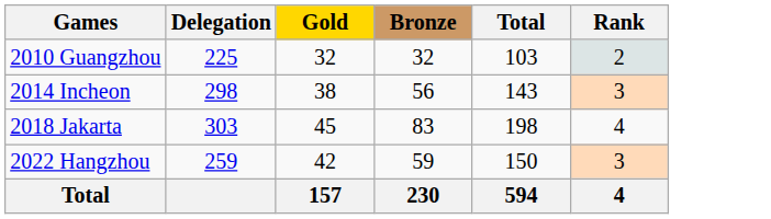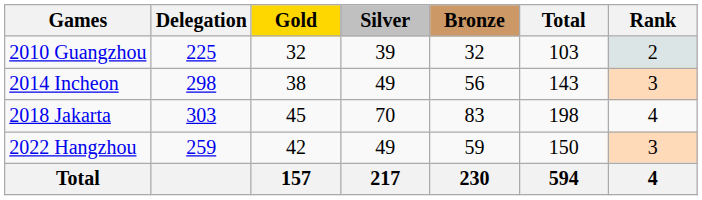+ column: Silver | 39 | 49 | 70 | 49 | 217
